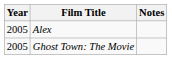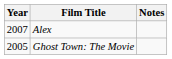Alex | Year: 2005 -> 2007
